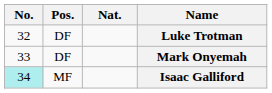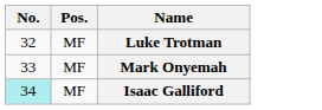- column: Nat.
Luke Trotman | Pos.: DF -> MF
Mark Onyemah | Pos.: DF -> MF
